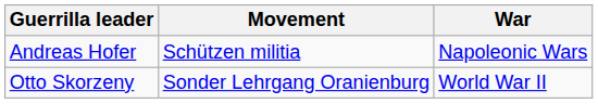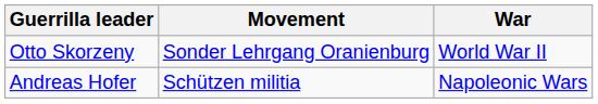rows swapped: Andreas Hofer <-> Otto Skorzeny
